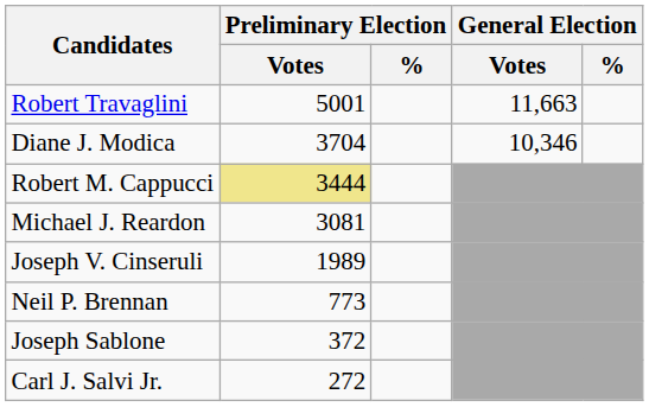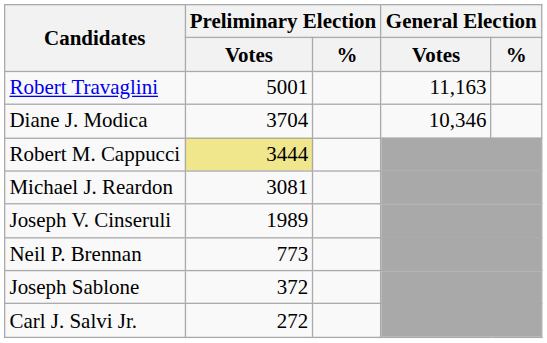Robert Travaglini | General Election / Votes: 11,663 -> 11,163
